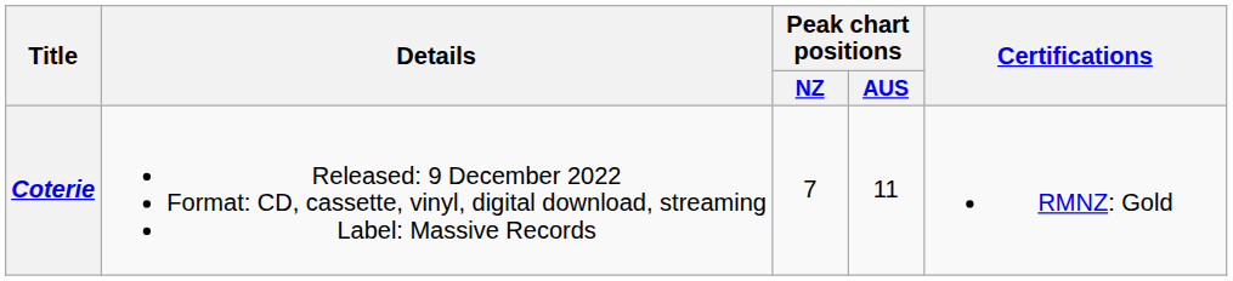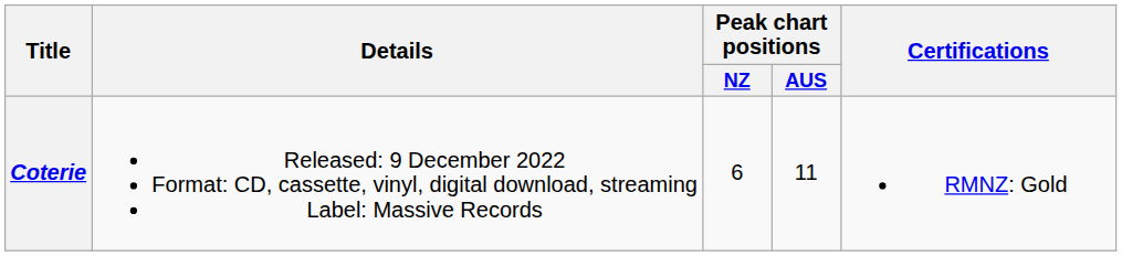Coterie | Peak chart positions / NZ: 7 -> 6
